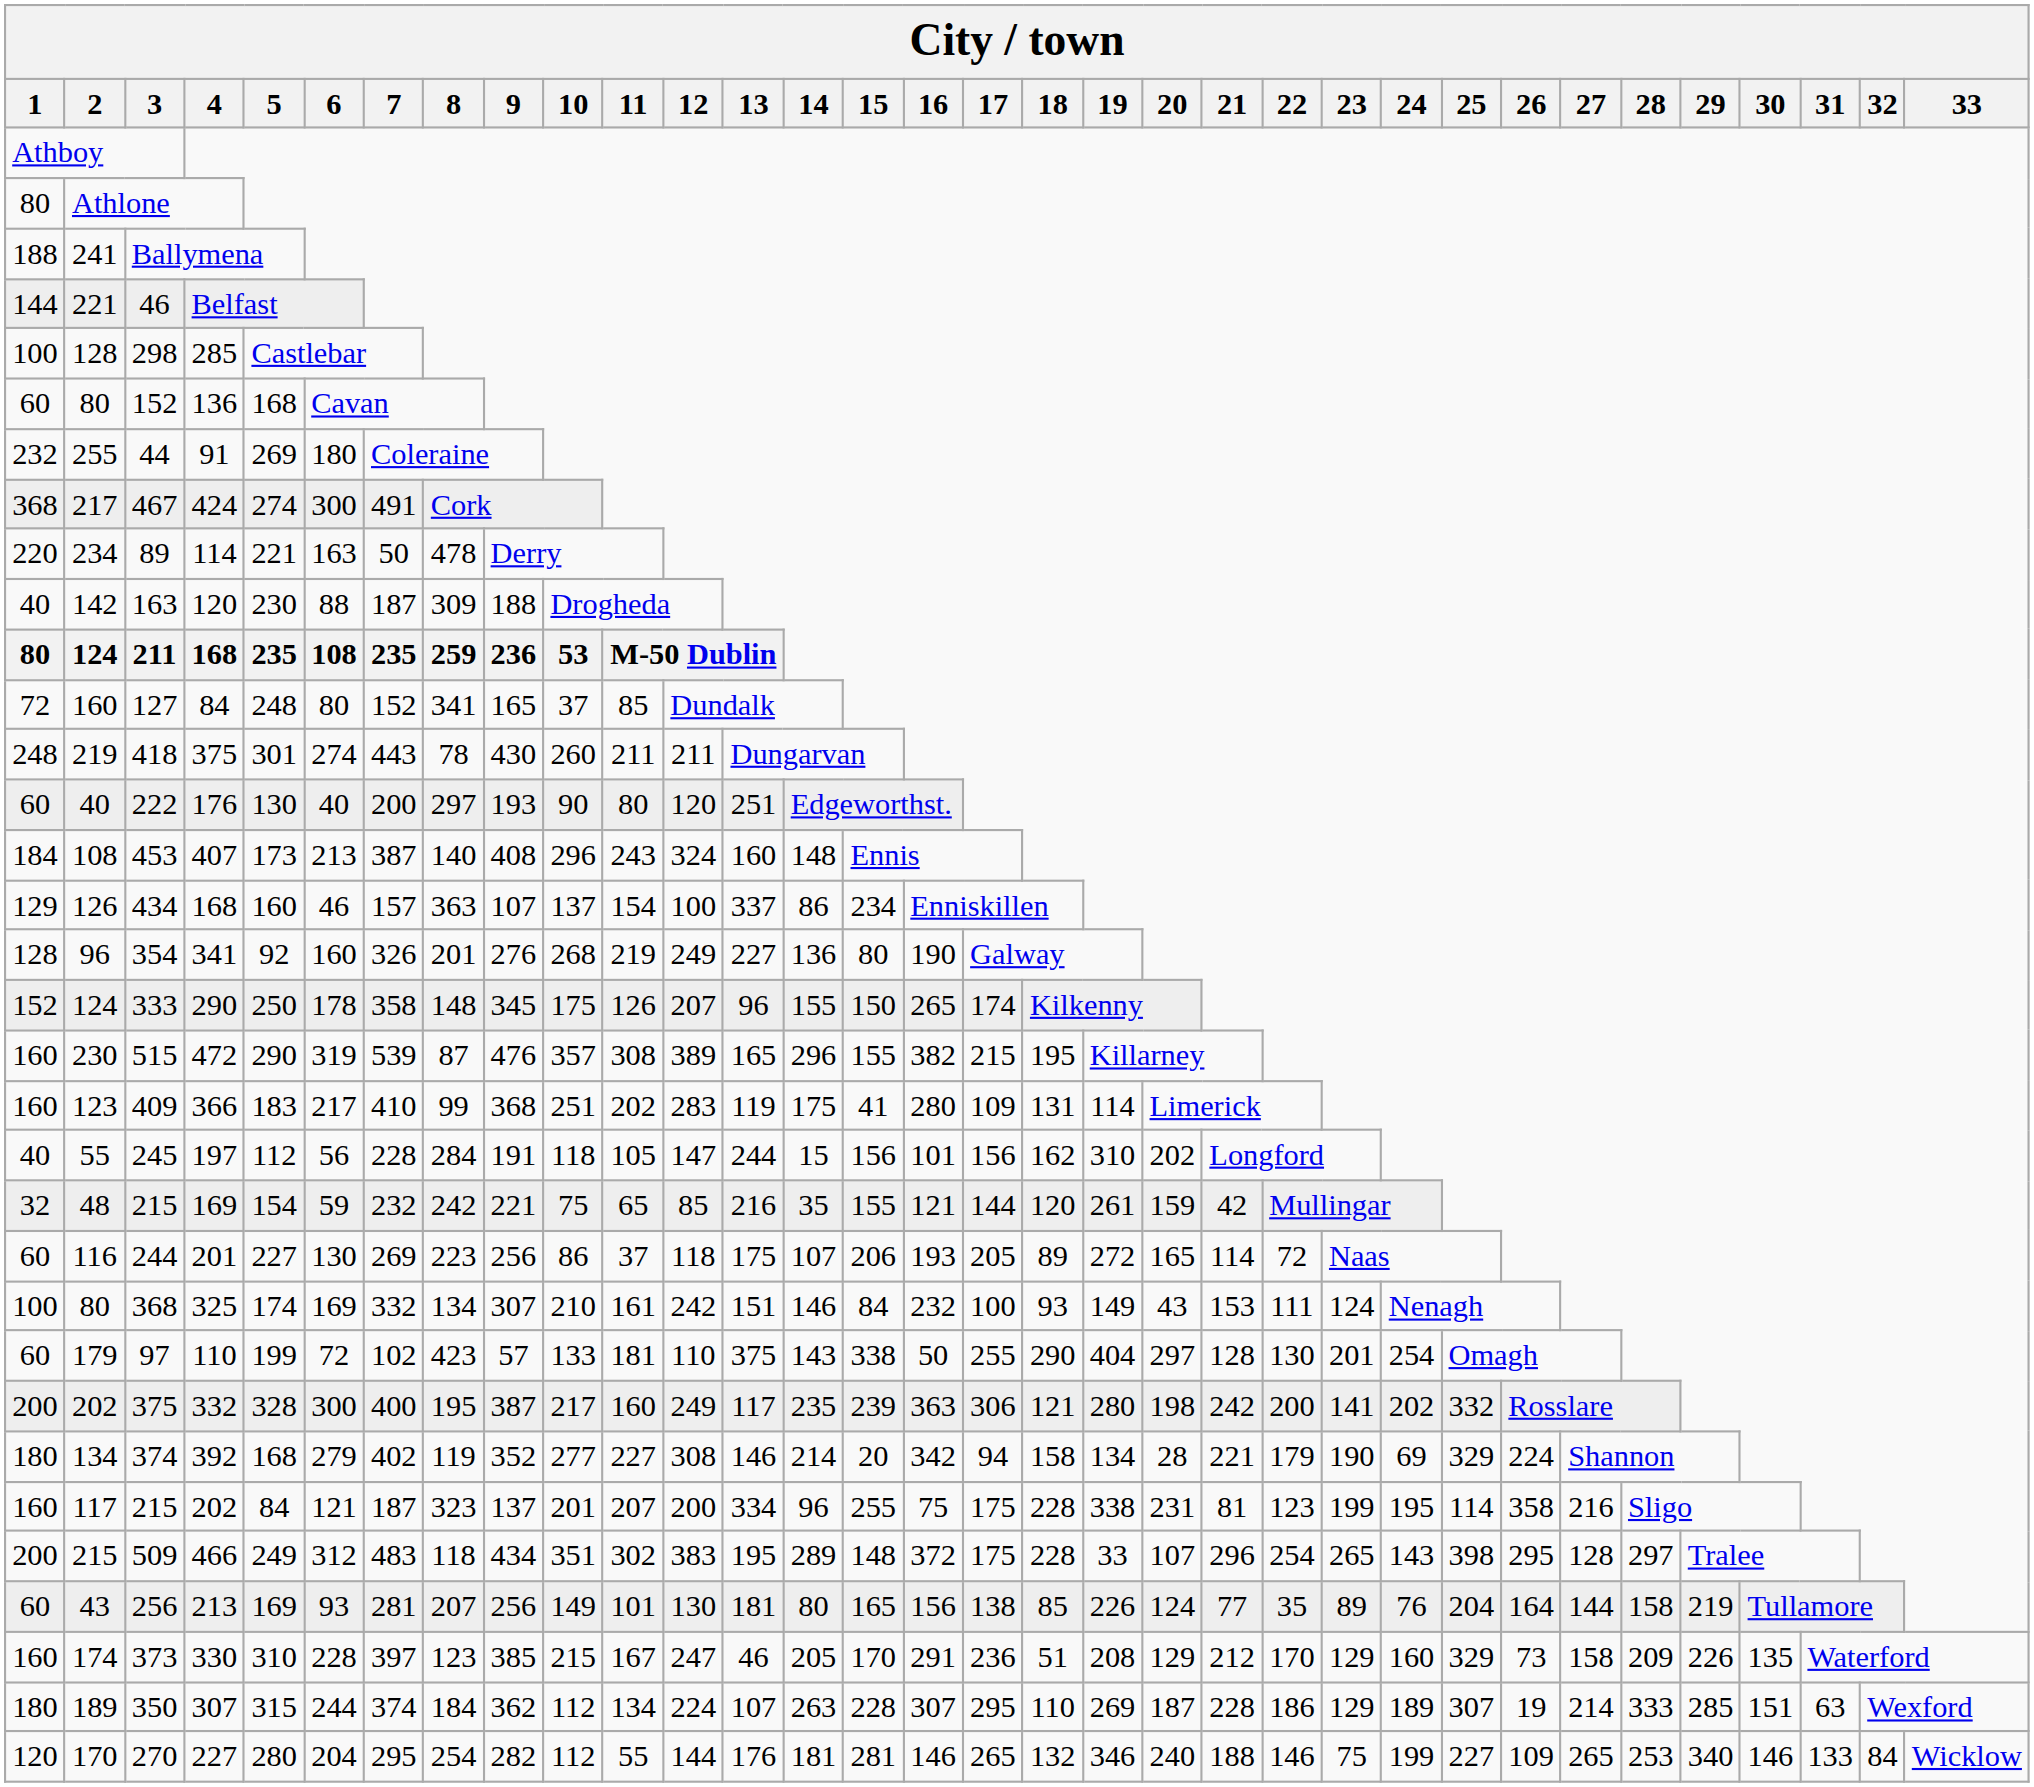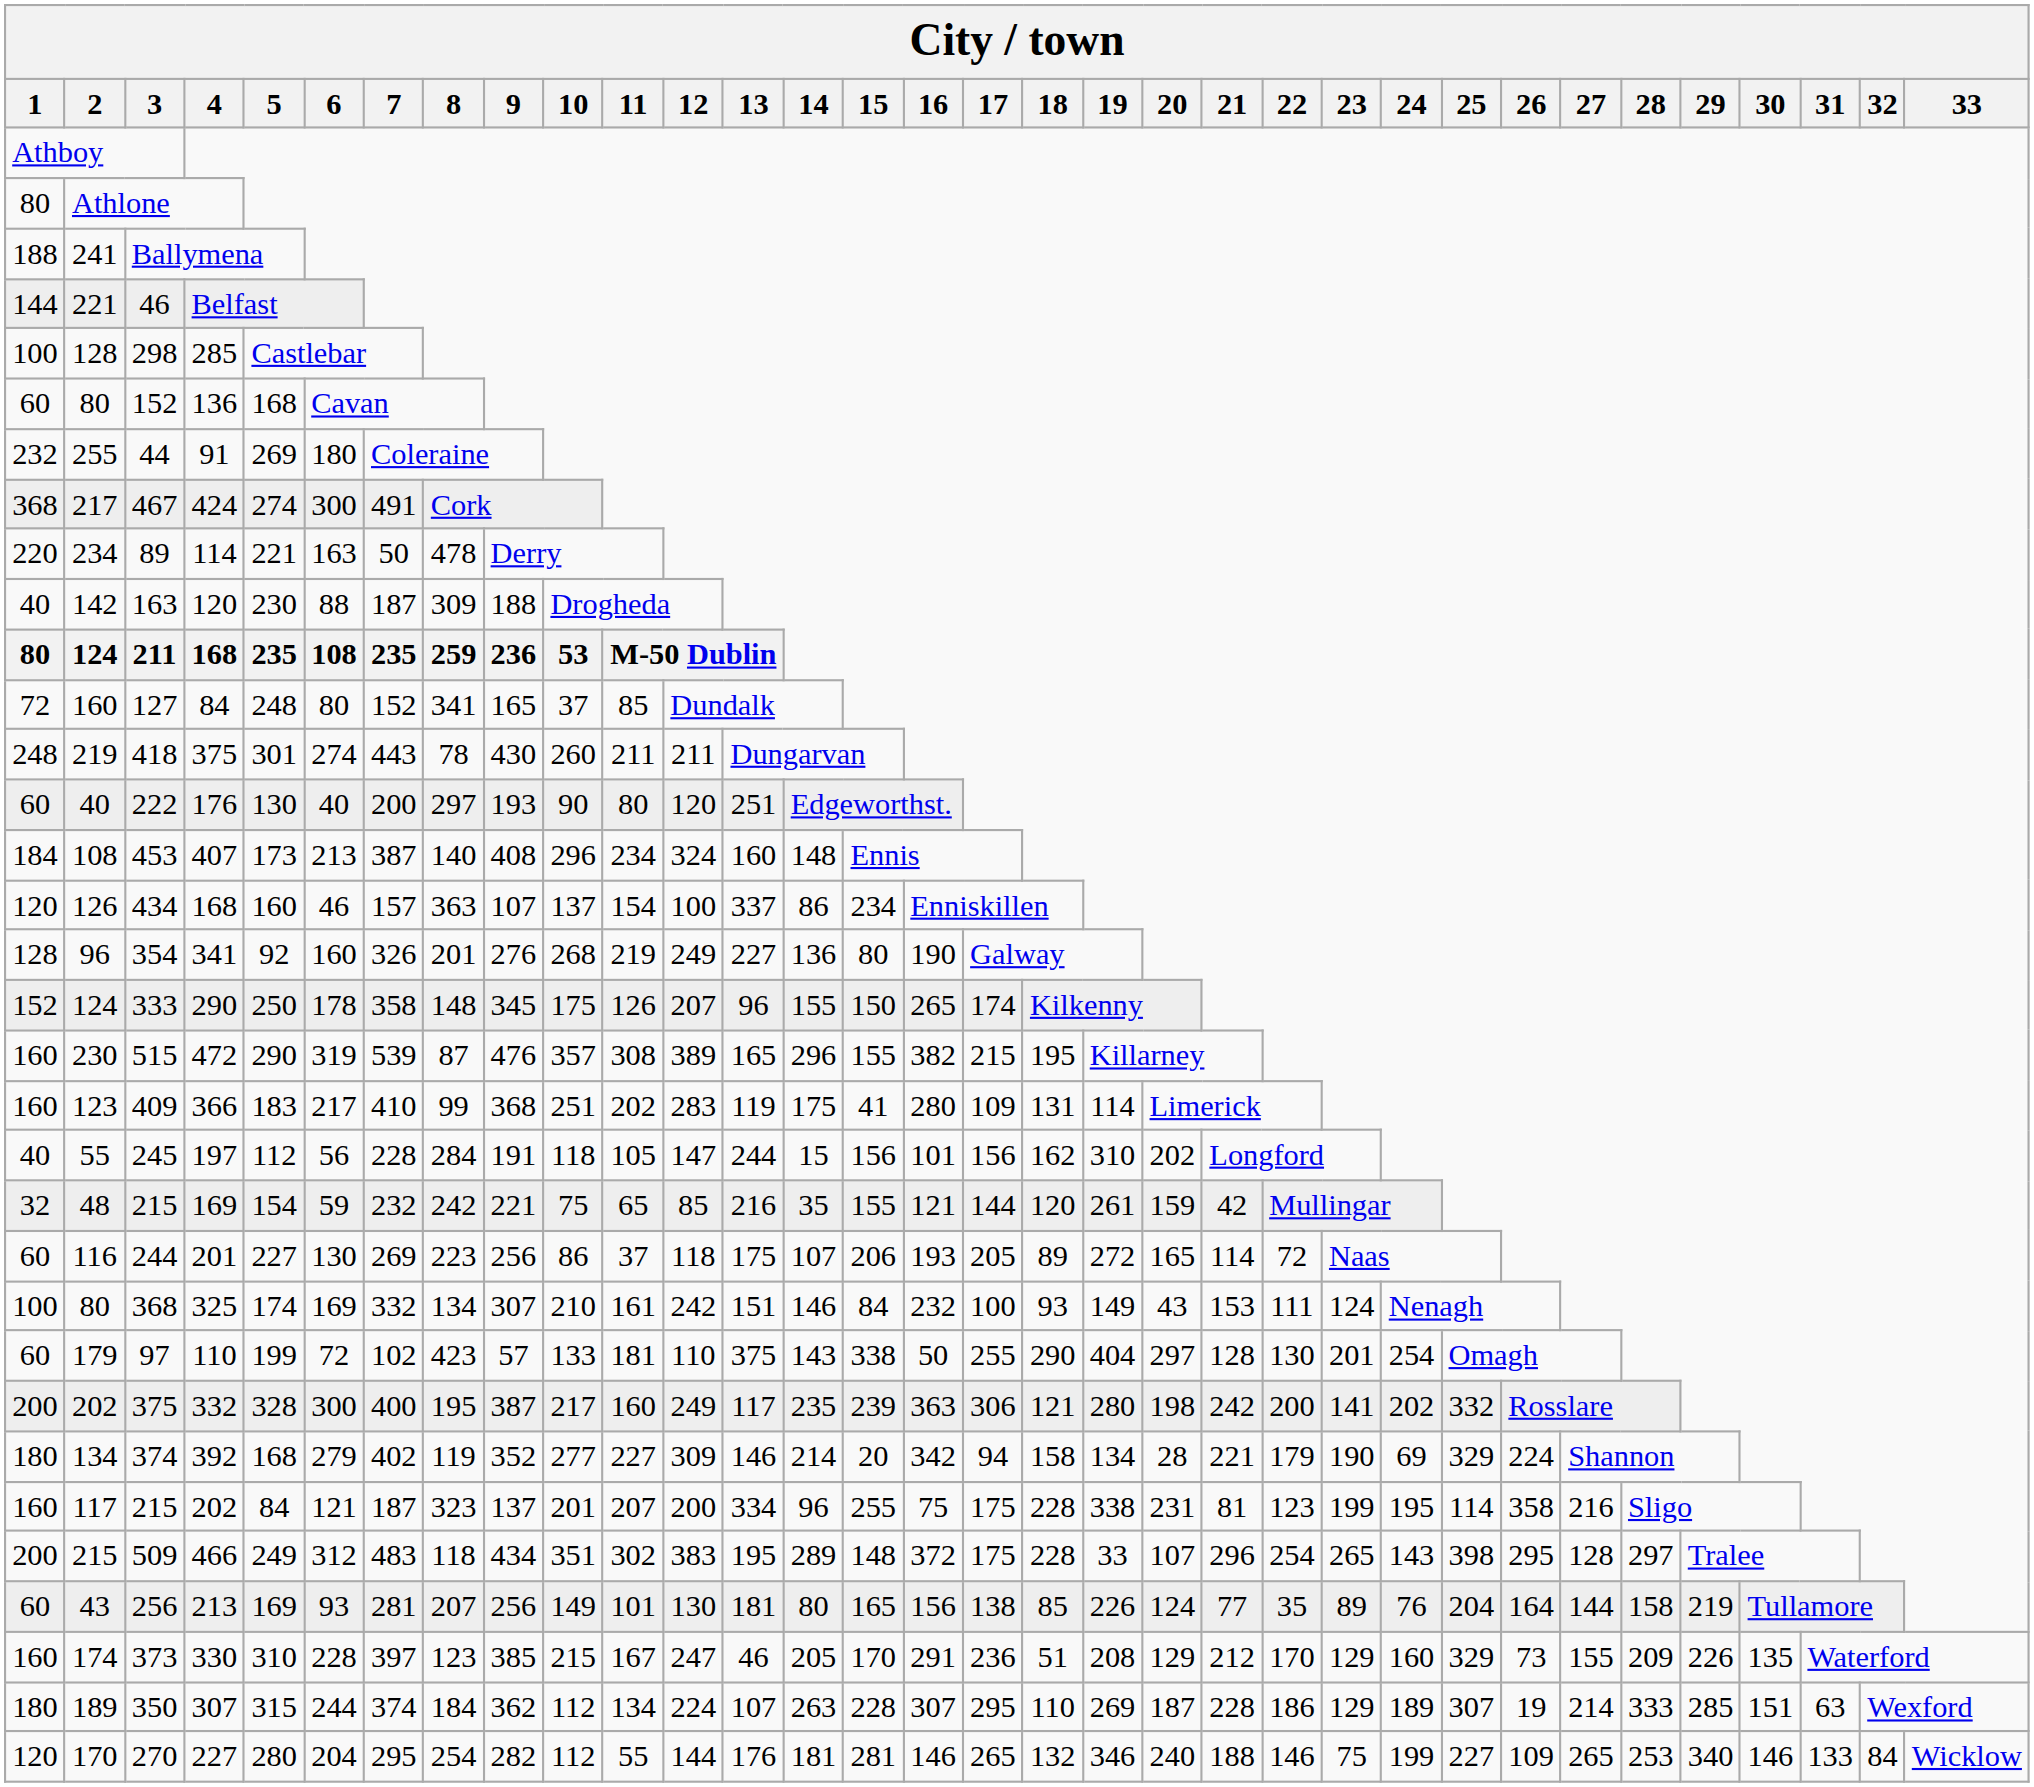407 | 11: 243 -> 234
126 / 168 | 1: 129 -> 120
392 | 12: 308 -> 309
330 | 27: 158 -> 155
